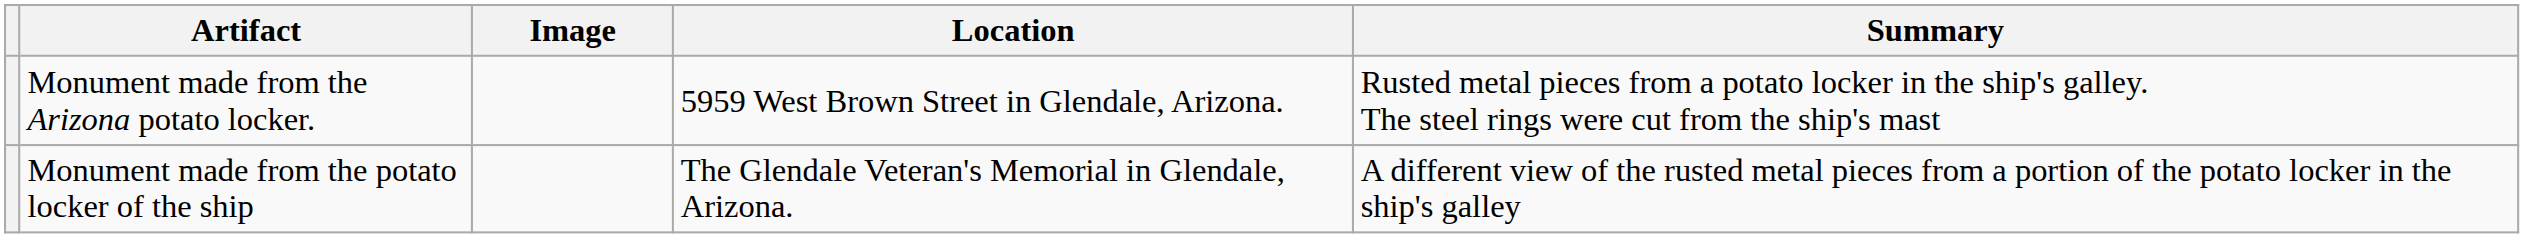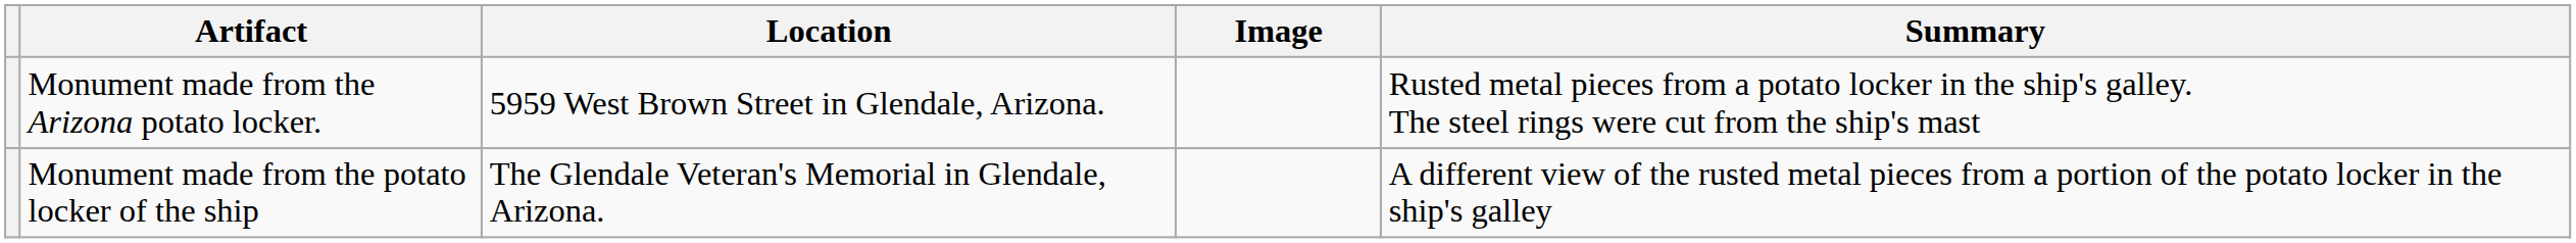columns swapped: Image <-> Location
